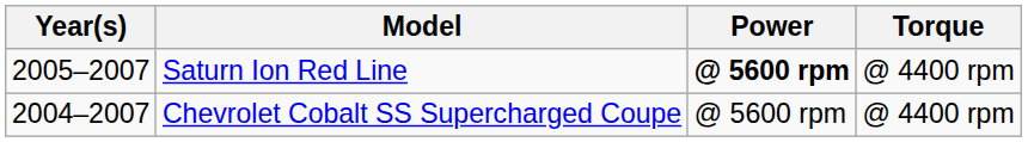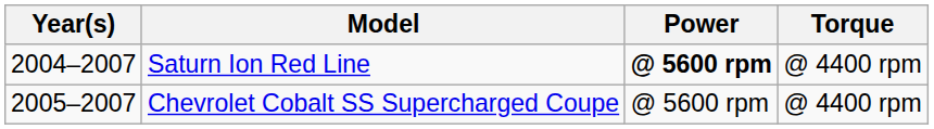Saturn Ion Red Line | Year(s): 2005–2007 -> 2004–2007
Chevrolet Cobalt SS Supercharged Coupe | Year(s): 2004–2007 -> 2005–2007
